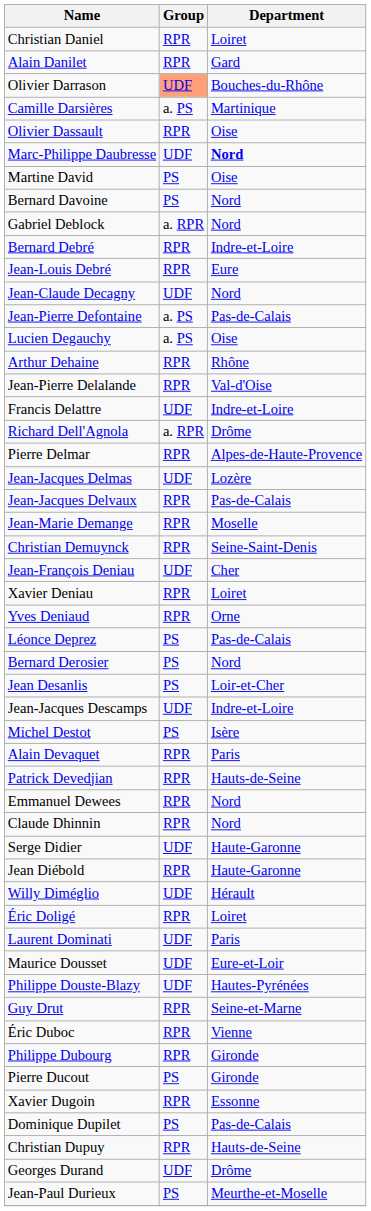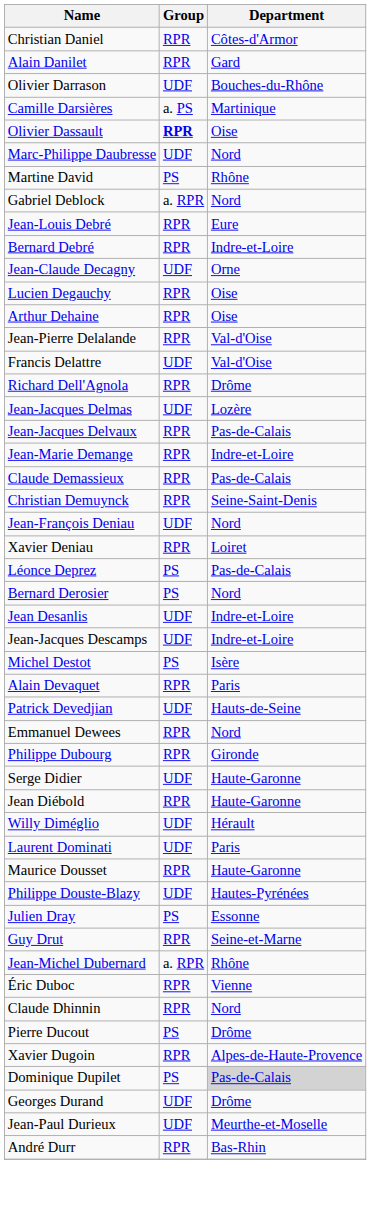Christian Daniel | Department: Loiret -> Côtes-d'Armor
Olivier Darrason | Group: lightsalmon background -> no background
Olivier Dassault | Group: normal -> bold
Marc-Philippe Daubresse | Department: bold -> normal
Martine David | Department: Oise -> Rhône
- row: Bernard Davoine | PS | Nord
rows swapped: Bernard Debré <-> Jean-Louis Debré
Jean-Claude Decagny | Department: Nord -> Orne
- row: Jean-Pierre Defontaine | a. PS | Pas-de-Calais
Lucien Degauchy | Group: a. PS -> RPR
Arthur Dehaine | Department: Rhône -> Oise
Francis Delattre | Department: Indre-et-Loire -> Val-d'Oise
Richard Dell'Agnola | Group: a. RPR -> RPR
- row: Pierre Delmar | RPR | Alpes-de-Haute-Provence
Jean-Marie Demange | Department: Moselle -> Indre-et-Loire
+ row: Claude Demassieux | RPR | Pas-de-Calais
Jean-François Deniau | Department: Cher -> Nord
- row: Yves Deniaud | RPR | Orne
Jean Desanlis | Group: PS -> UDF
Jean Desanlis | Department: Loir-et-Cher -> Indre-et-Loire
Patrick Devedjian | Group: RPR -> UDF
rows swapped: Claude Dhinnin <-> Philippe Dubourg
- row: Éric Doligé | RPR | Loiret
Maurice Dousset | Group: UDF -> RPR
Maurice Dousset | Department: Eure-et-Loir -> Haute-Garonne
+ row: Julien Dray | PS | Essonne
+ row: Jean-Michel Dubernard | a. RPR | Rhône
Pierre Ducout | Department: Gironde -> Drôme
Xavier Dugoin | Department: Essonne -> Alpes-de-Haute-Provence
Dominique Dupilet | Department: no background -> lightgrey background
- row: Christian Dupuy | RPR | Hauts-de-Seine
Jean-Paul Durieux | Group: PS -> UDF
+ row: André Durr | RPR | Bas-Rhin
